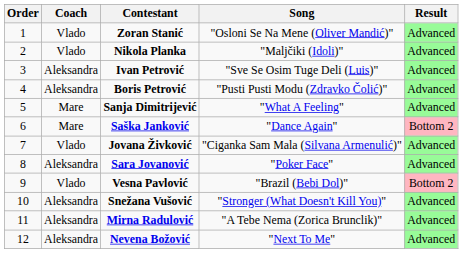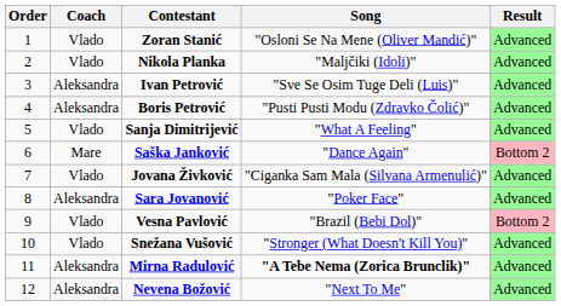Sanja Dimitrijević | Coach: Mare -> Vlado
Snežana Vušović | Coach: Aleksandra -> Vlado
Mirna Radulović | Song: normal -> bold
